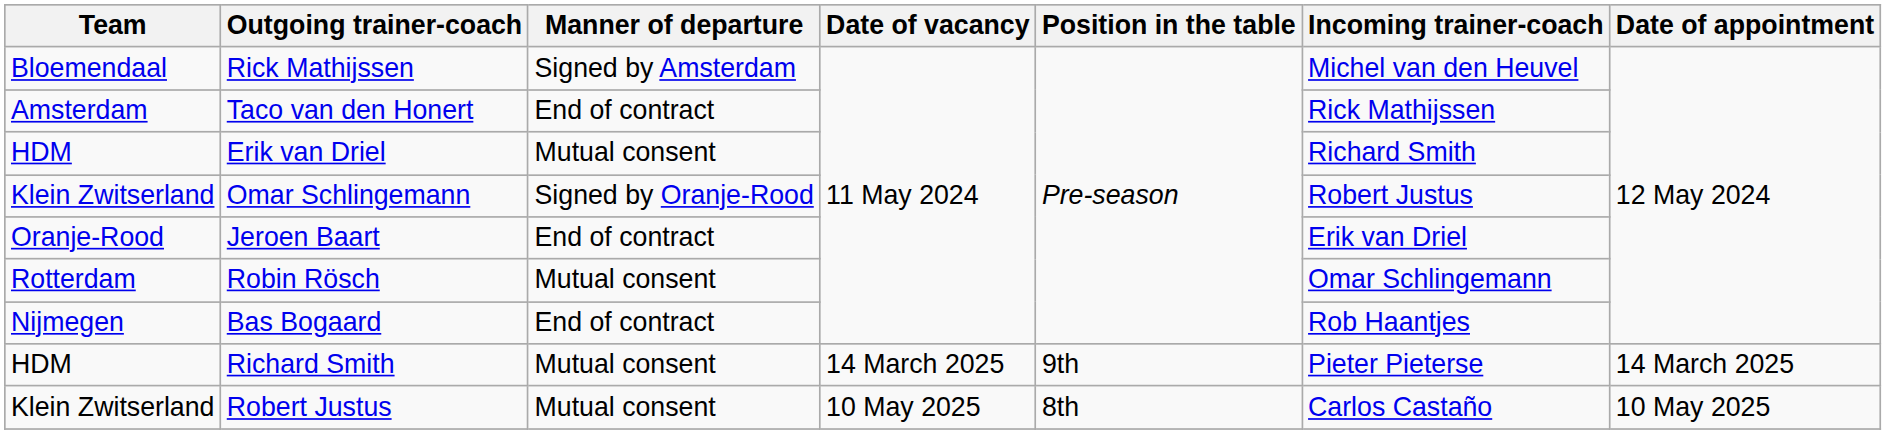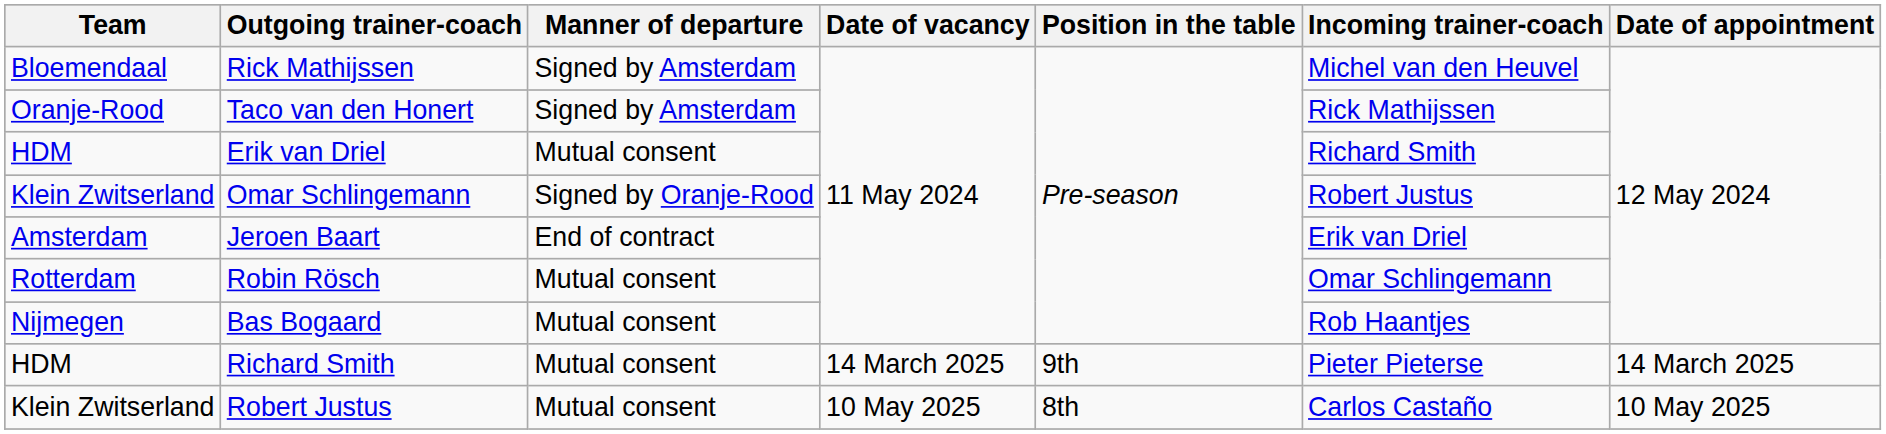Taco van den Honert | Team: Amsterdam -> Oranje-Rood
Taco van den Honert | Manner of departure: End of contract -> Signed by Amsterdam
Jeroen Baart | Team: Oranje-Rood -> Amsterdam
Bas Bogaard | Manner of departure: End of contract -> Mutual consent
